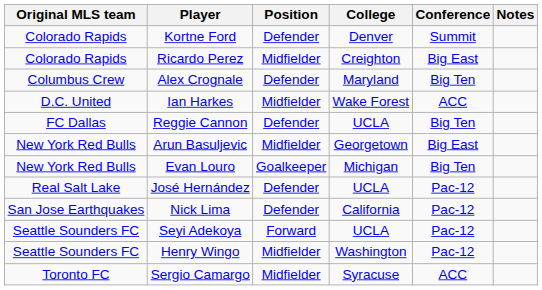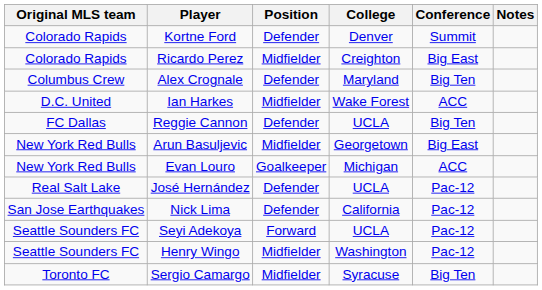Evan Louro | Conference: Big Ten -> ACC
Sergio Camargo | Conference: ACC -> Big Ten
